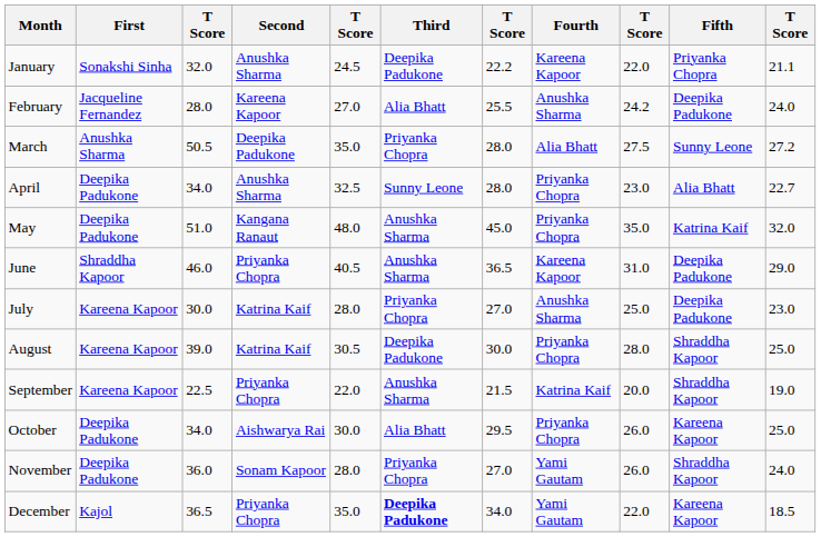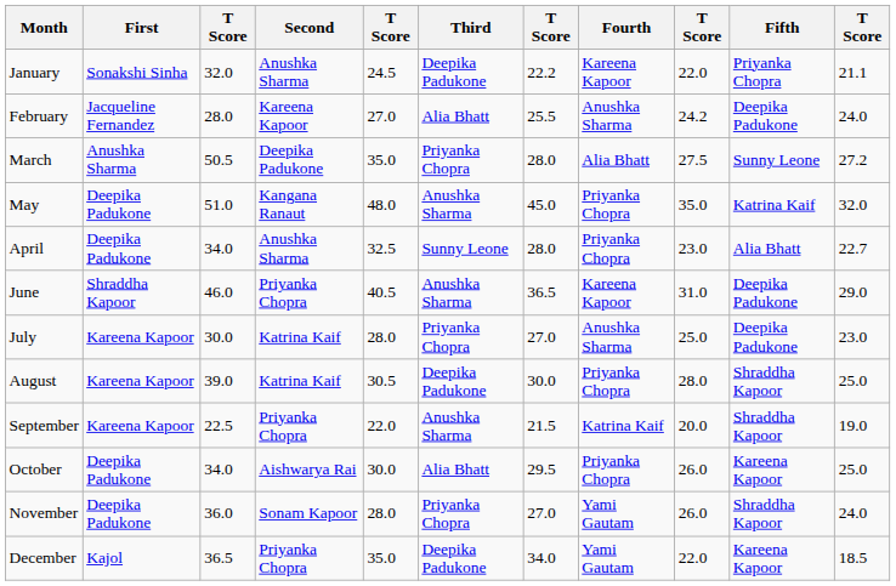rows swapped: April <-> May
December | Third: bold -> normal
